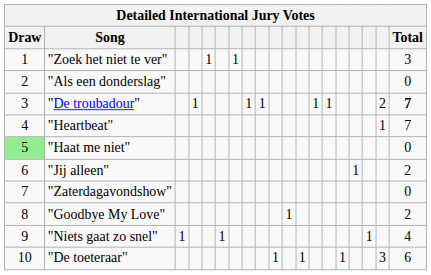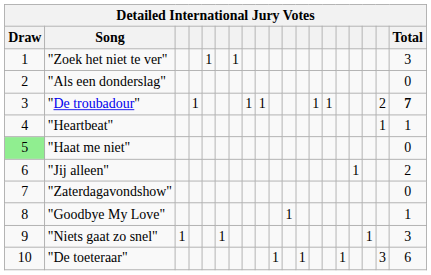"Heartbeat" | Total: 7 -> 1
"Goodbye My Love" | Total: 2 -> 1
"Niets gaat zo snel" | Total: 4 -> 3
